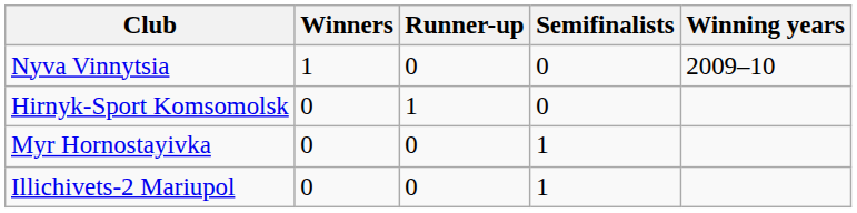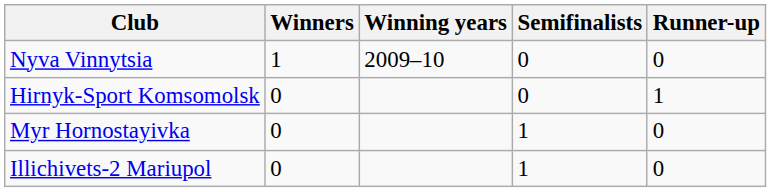columns swapped: Runner-up <-> Winning years
